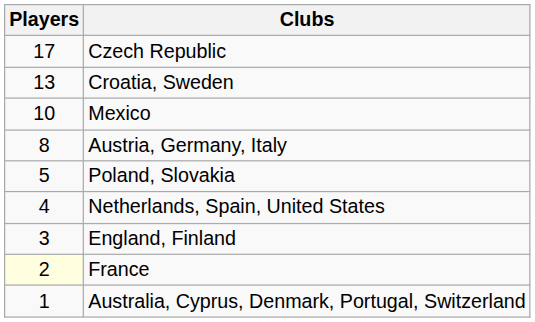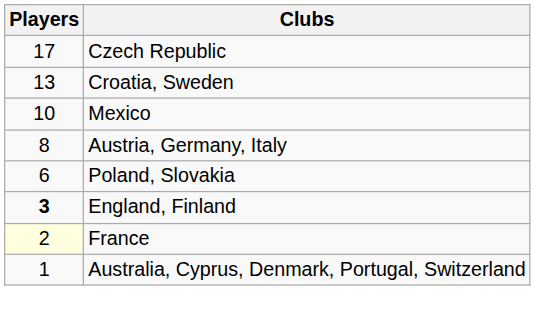Poland, Slovakia | Players: 5 -> 6
- row: 4 | Netherlands, Spain, United States
England, Finland | Players: normal -> bold
